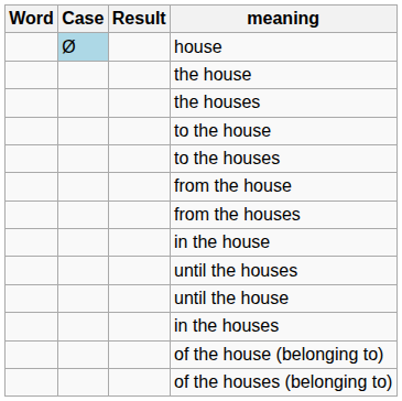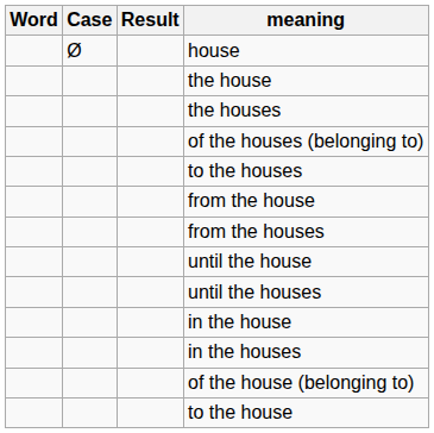house | Case: lightblue background -> no background
rows swapped: to the house <-> of the houses (belonging to)
rows swapped: until the house <-> in the house
